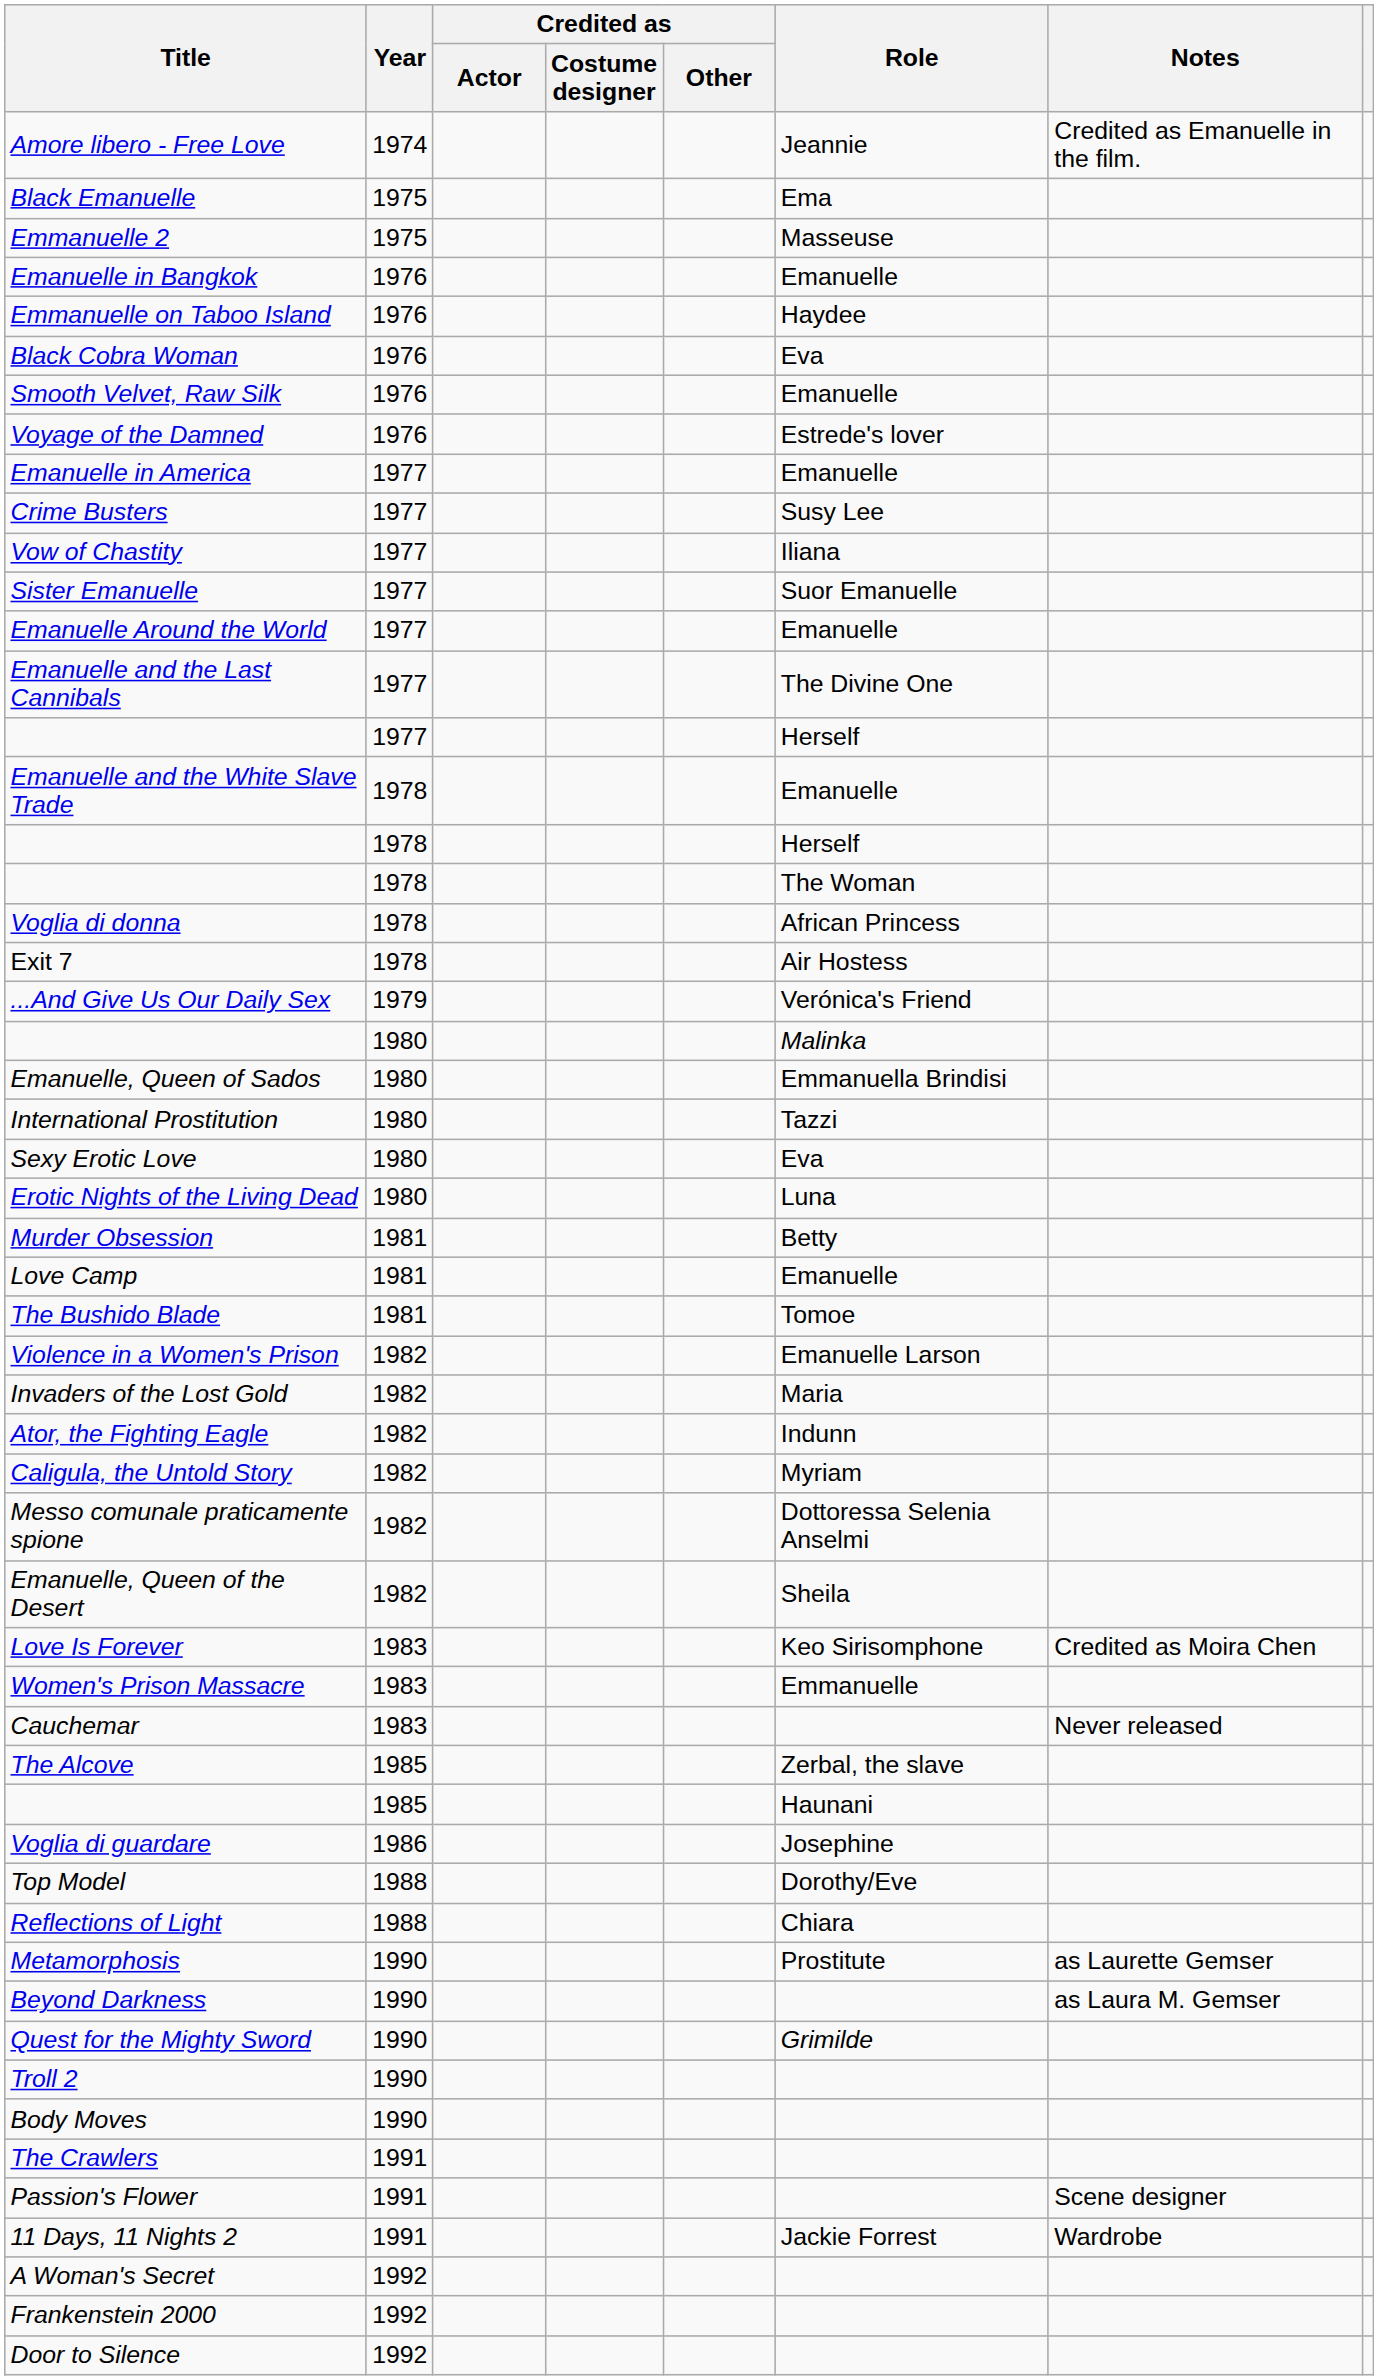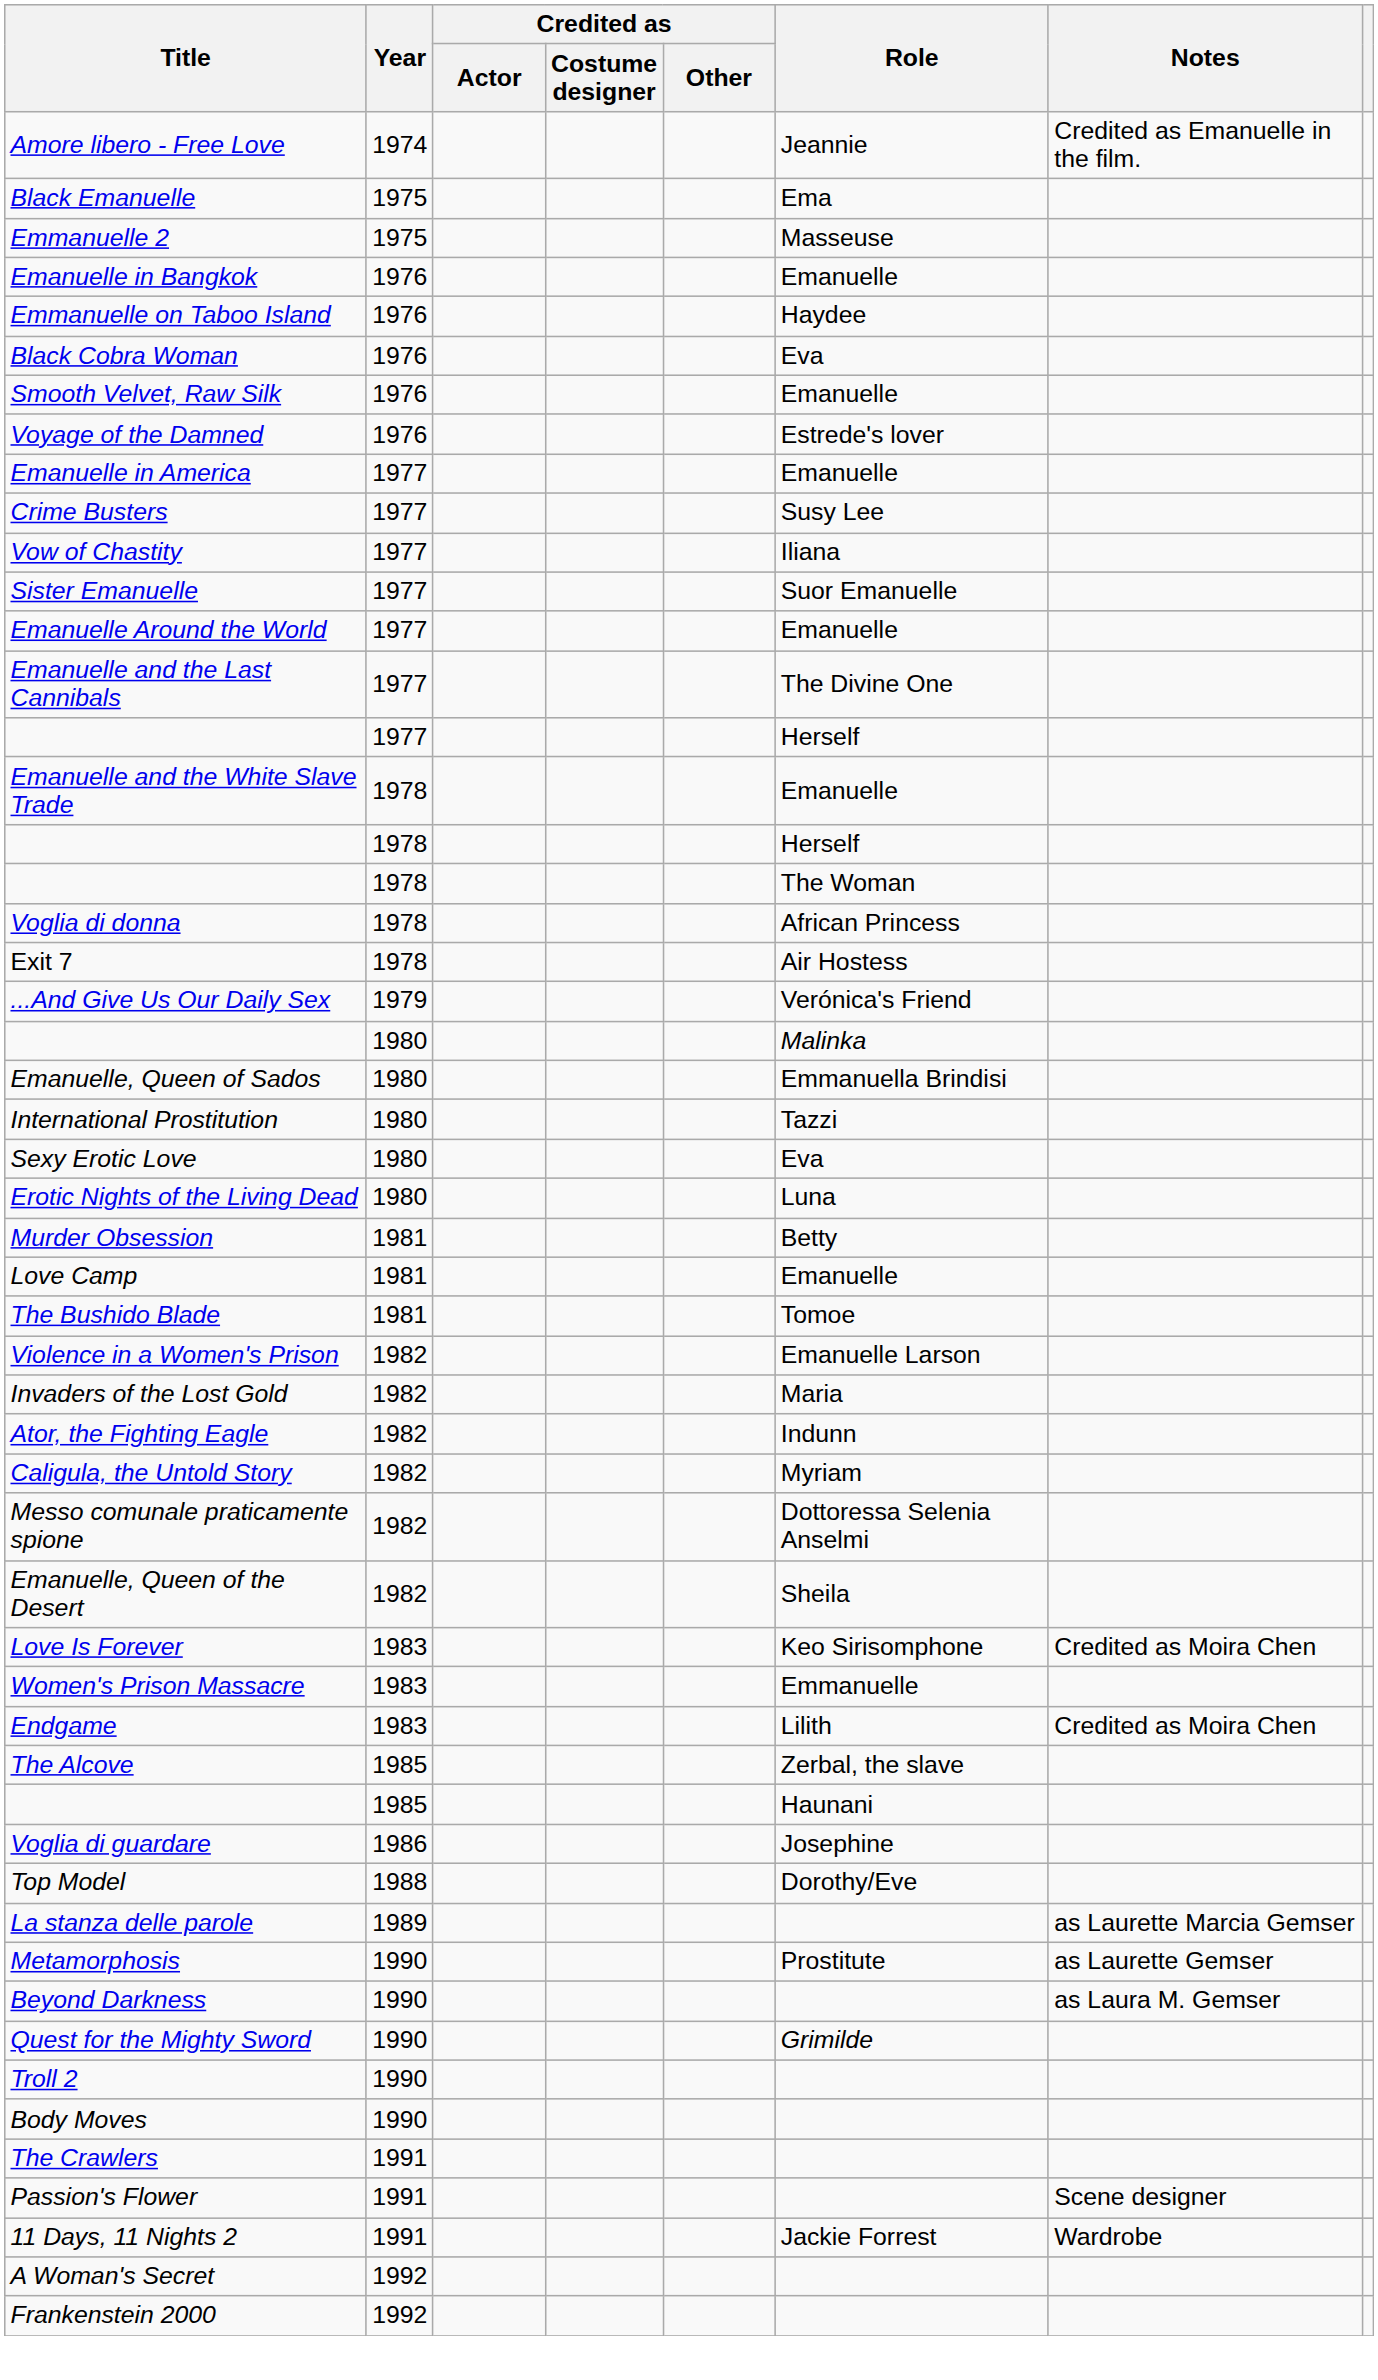+ row: Endgame | 1983 | Lilith | Credited as Moira Chen
- row: Cauchemar | 1983 | Never released
- row: Reflections of Light | 1988 | Chiara
+ row: La stanza delle parole | 1989 | as Laurette Marcia Gemser
- row: Door to Silence | 1992
